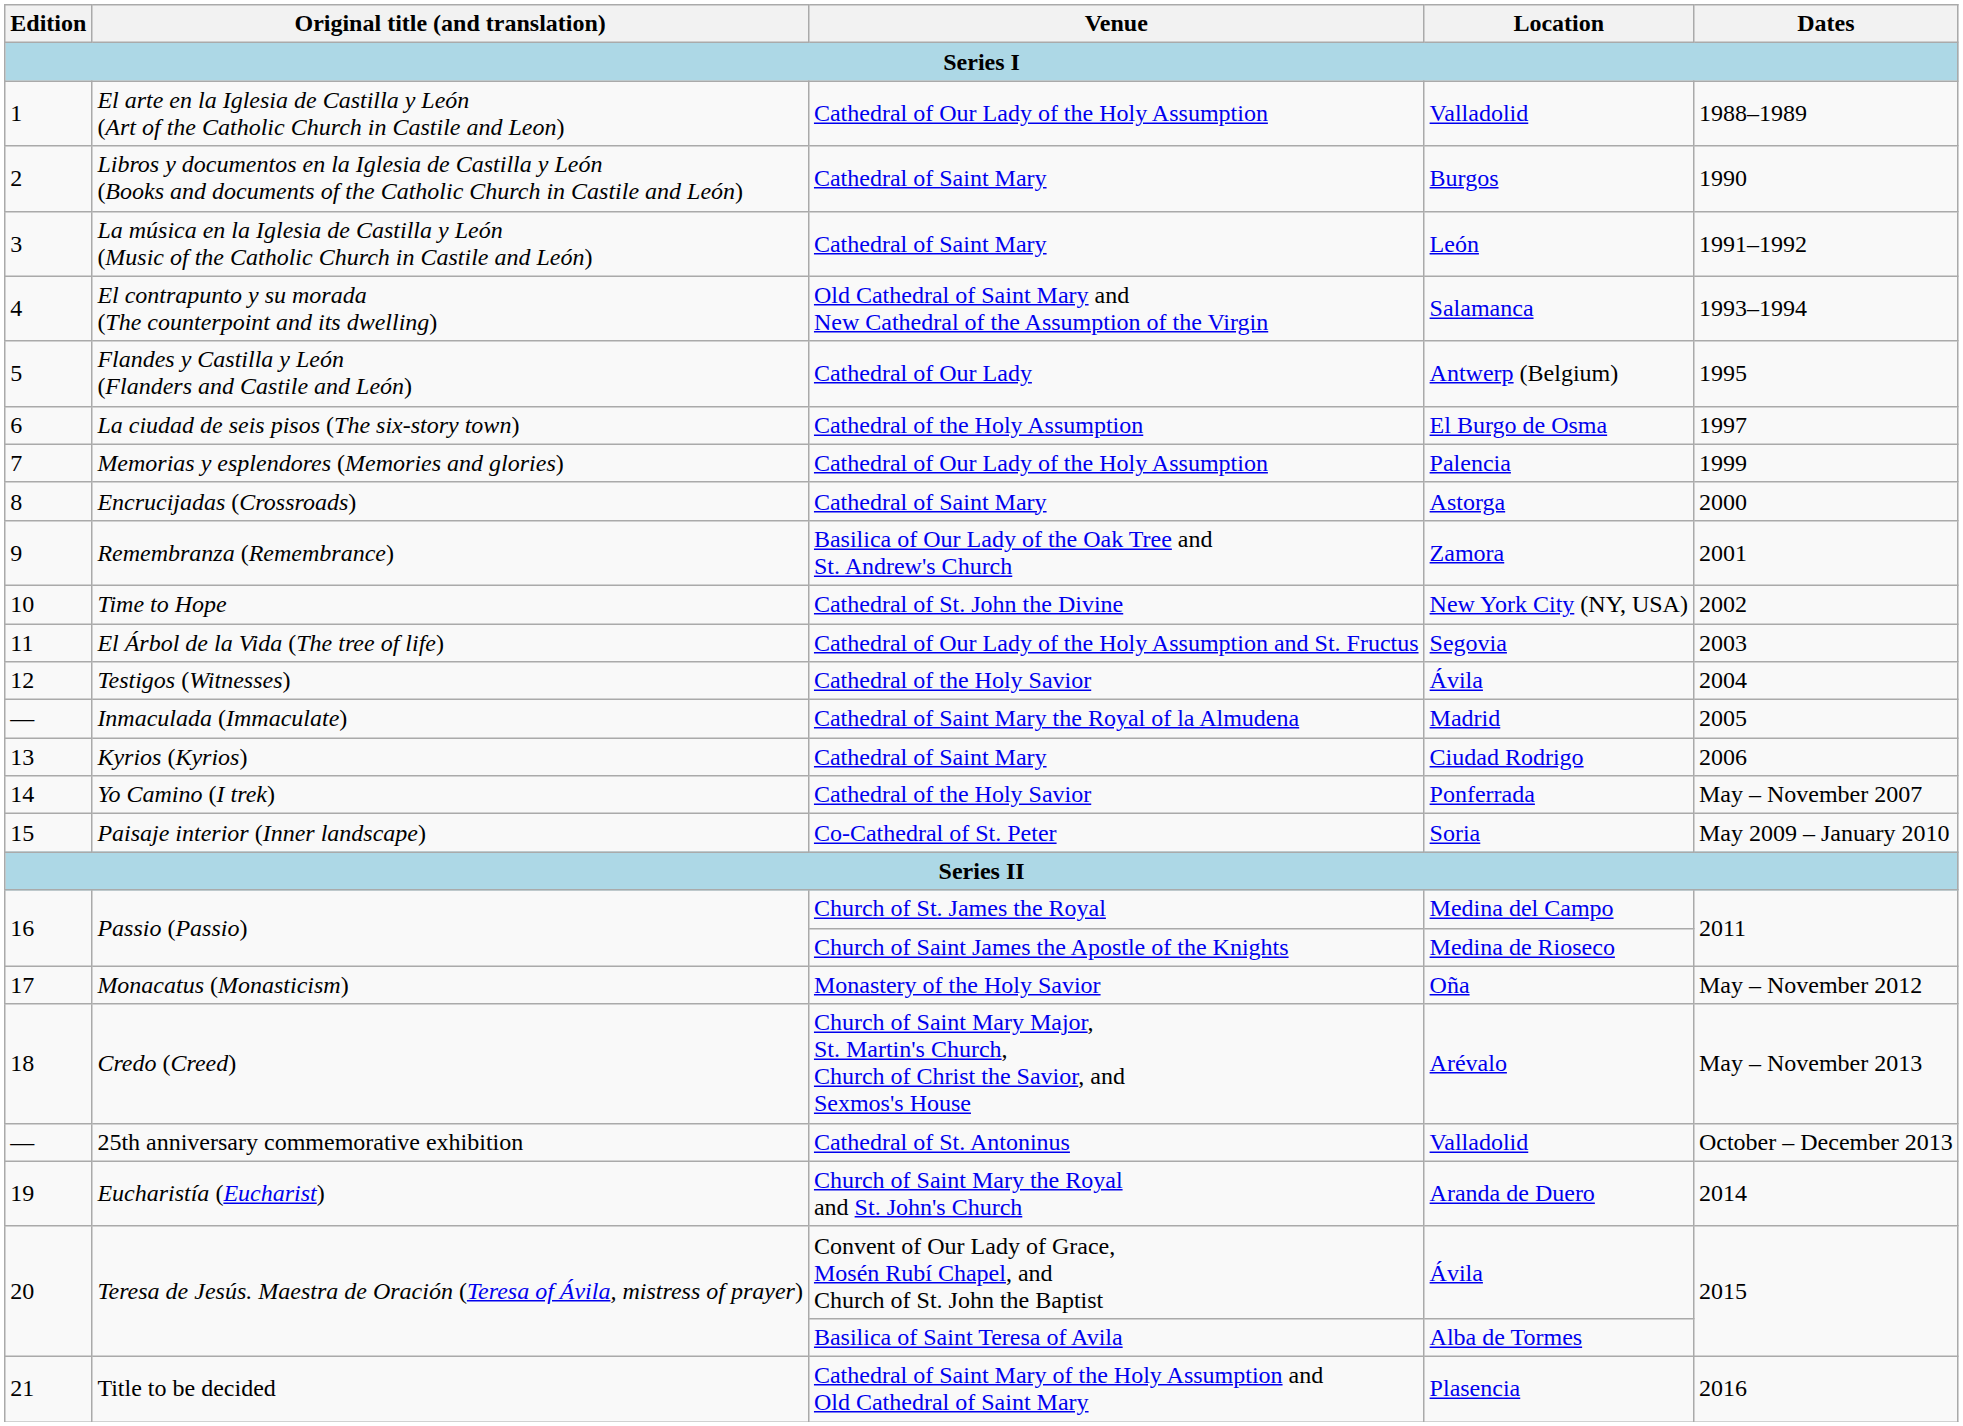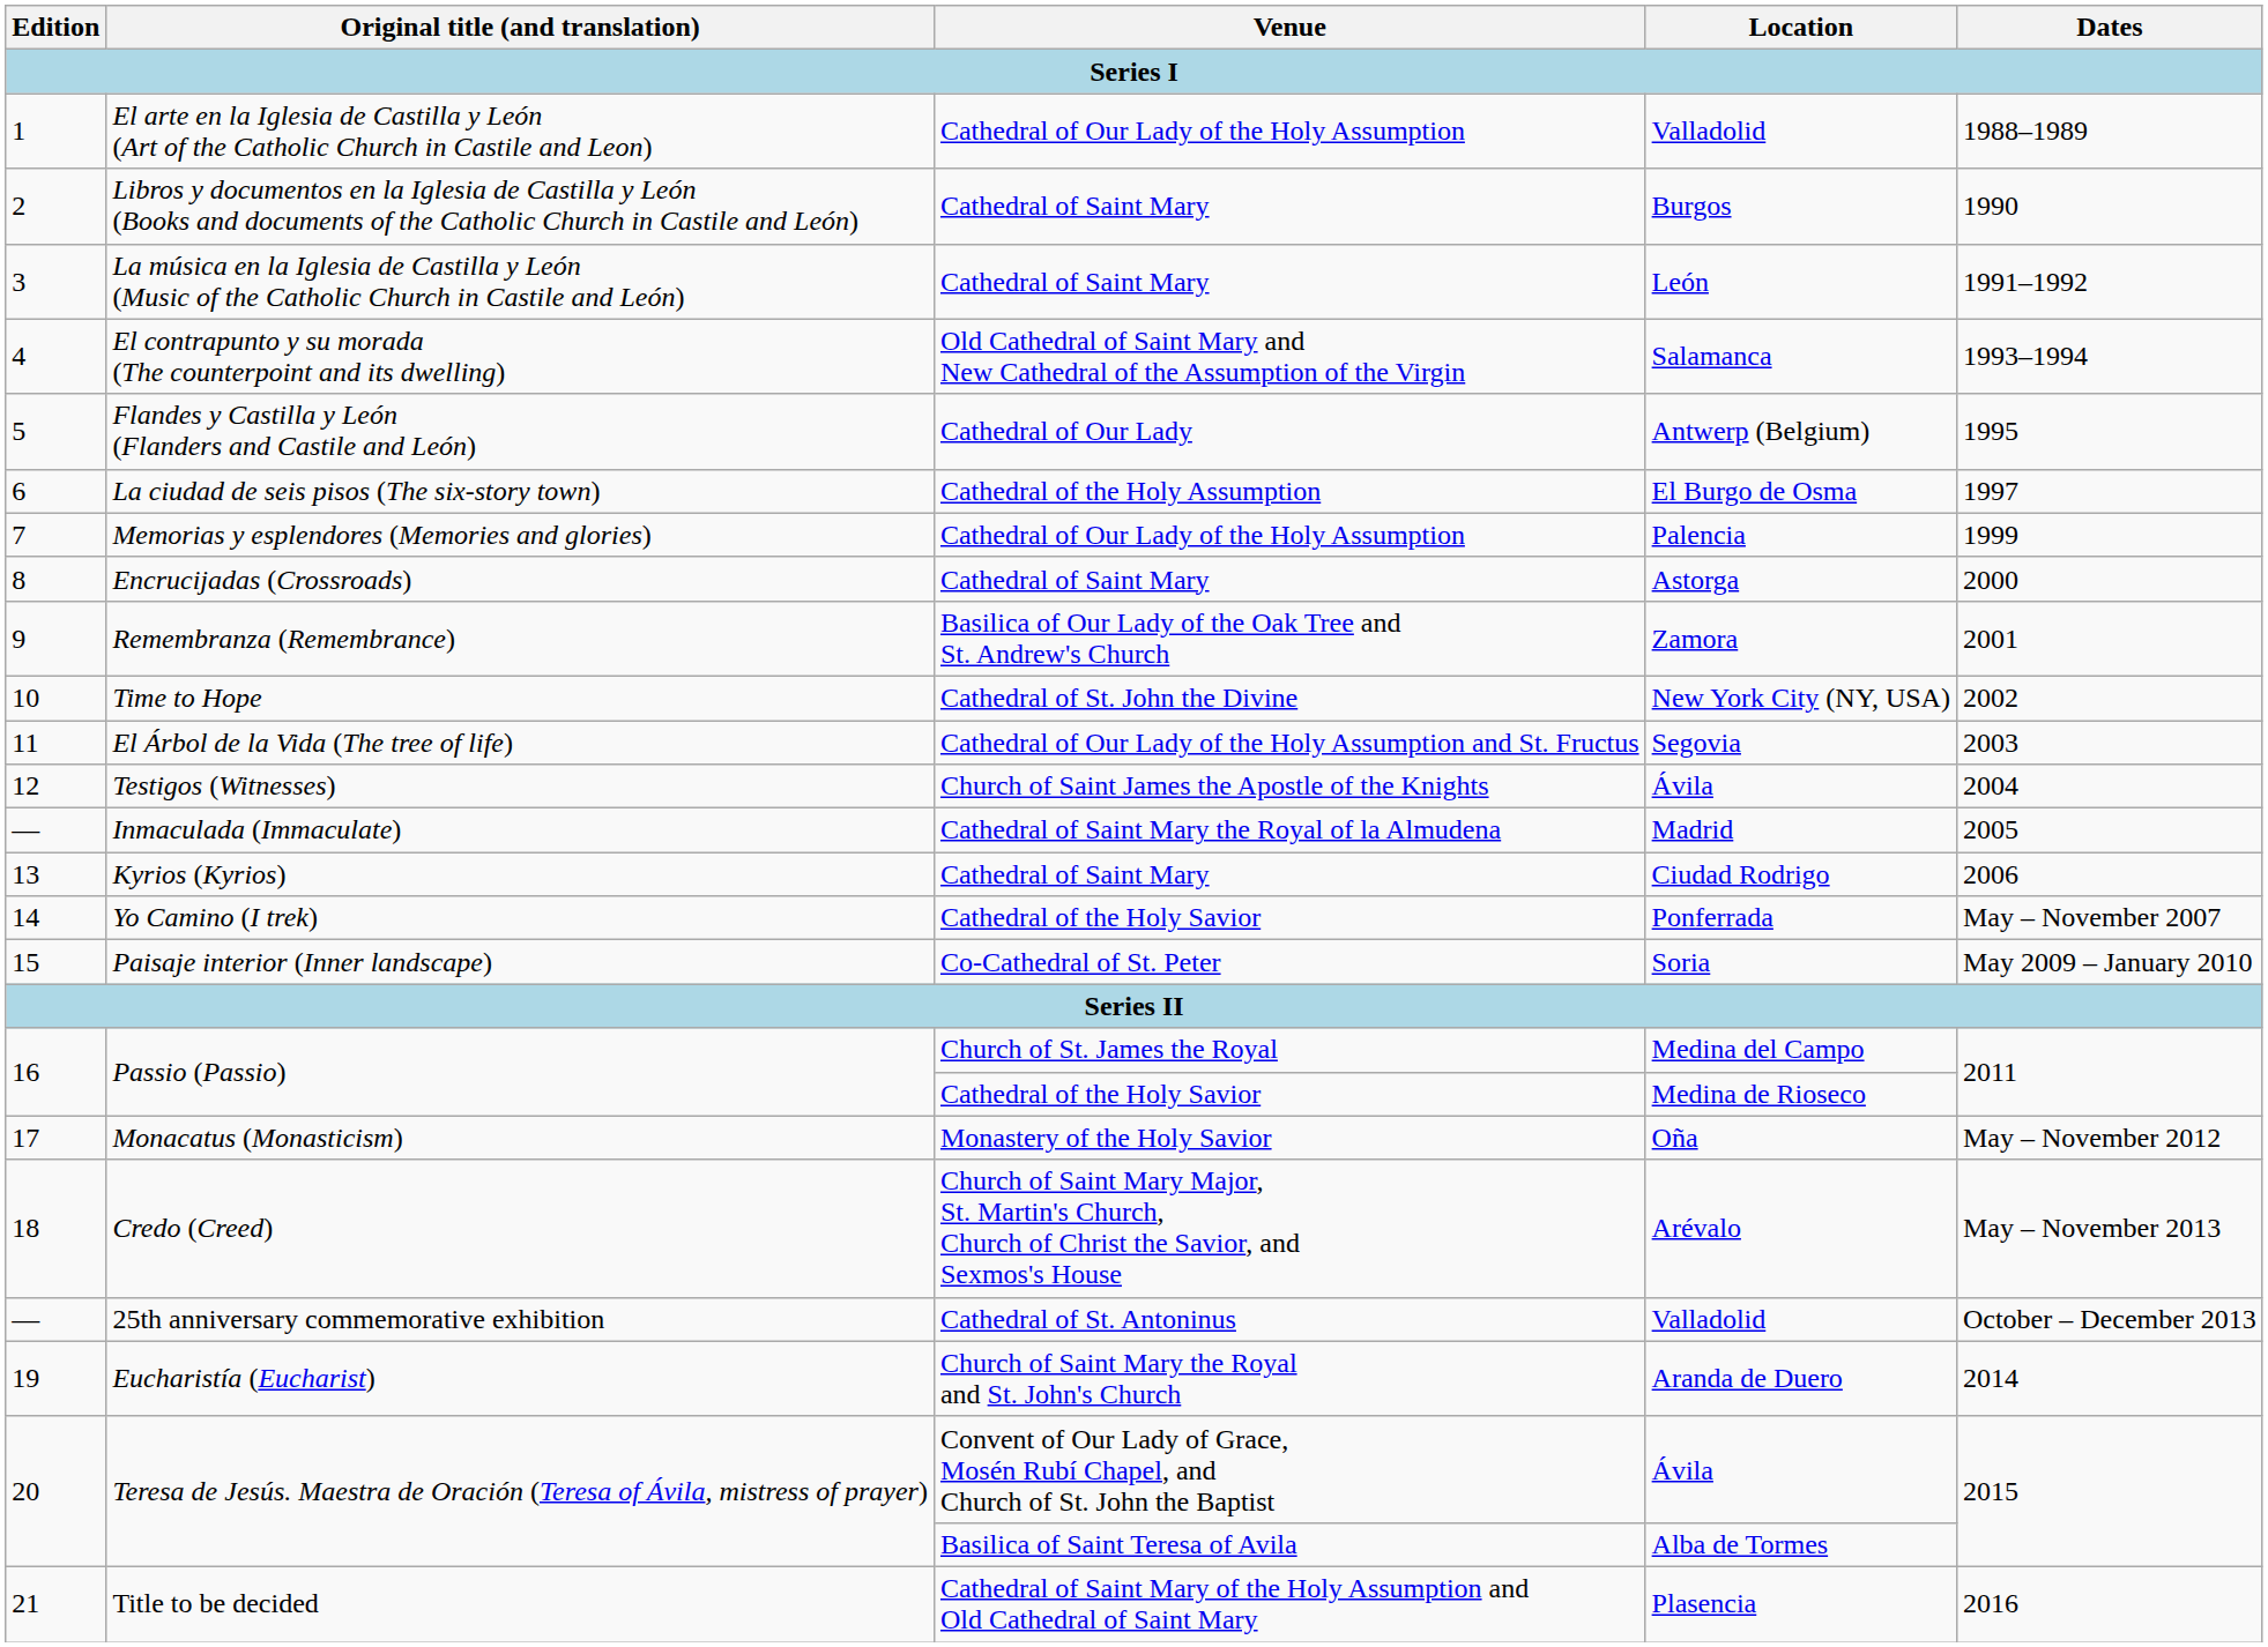Testigos (Witnesses) | Venue: Cathedral of the Holy Savior -> Church of Saint James the Apostle of the Knights
Passio (Passio) / Medina de Rioseco | Venue: Church of Saint James the Apostle of the Knights -> Cathedral of the Holy Savior
